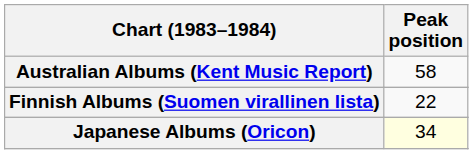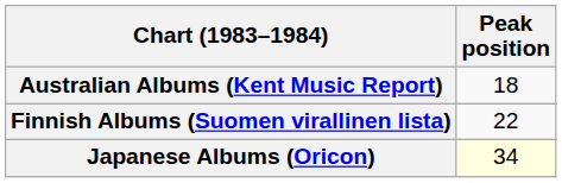Australian Albums (Kent Music Report) | Peak position: 58 -> 18
